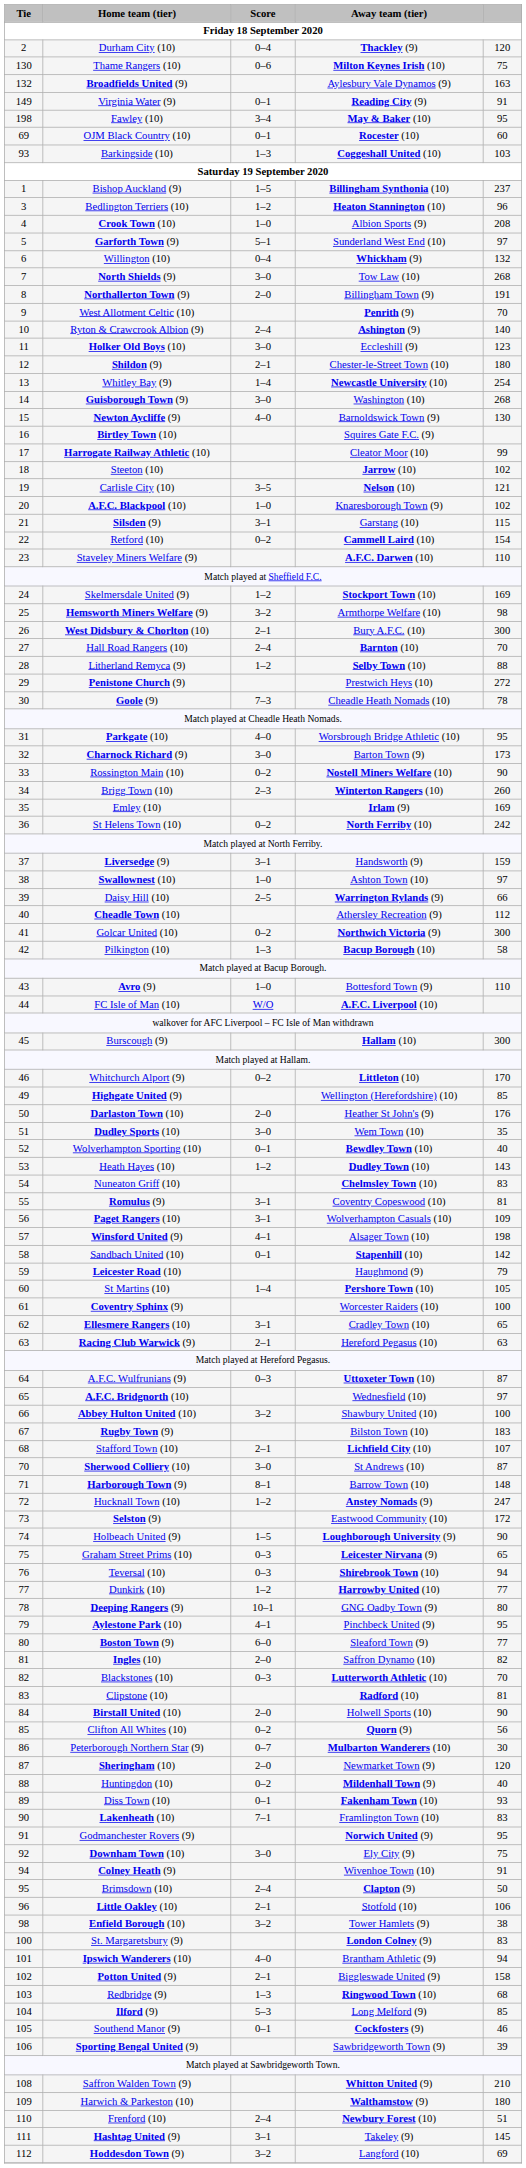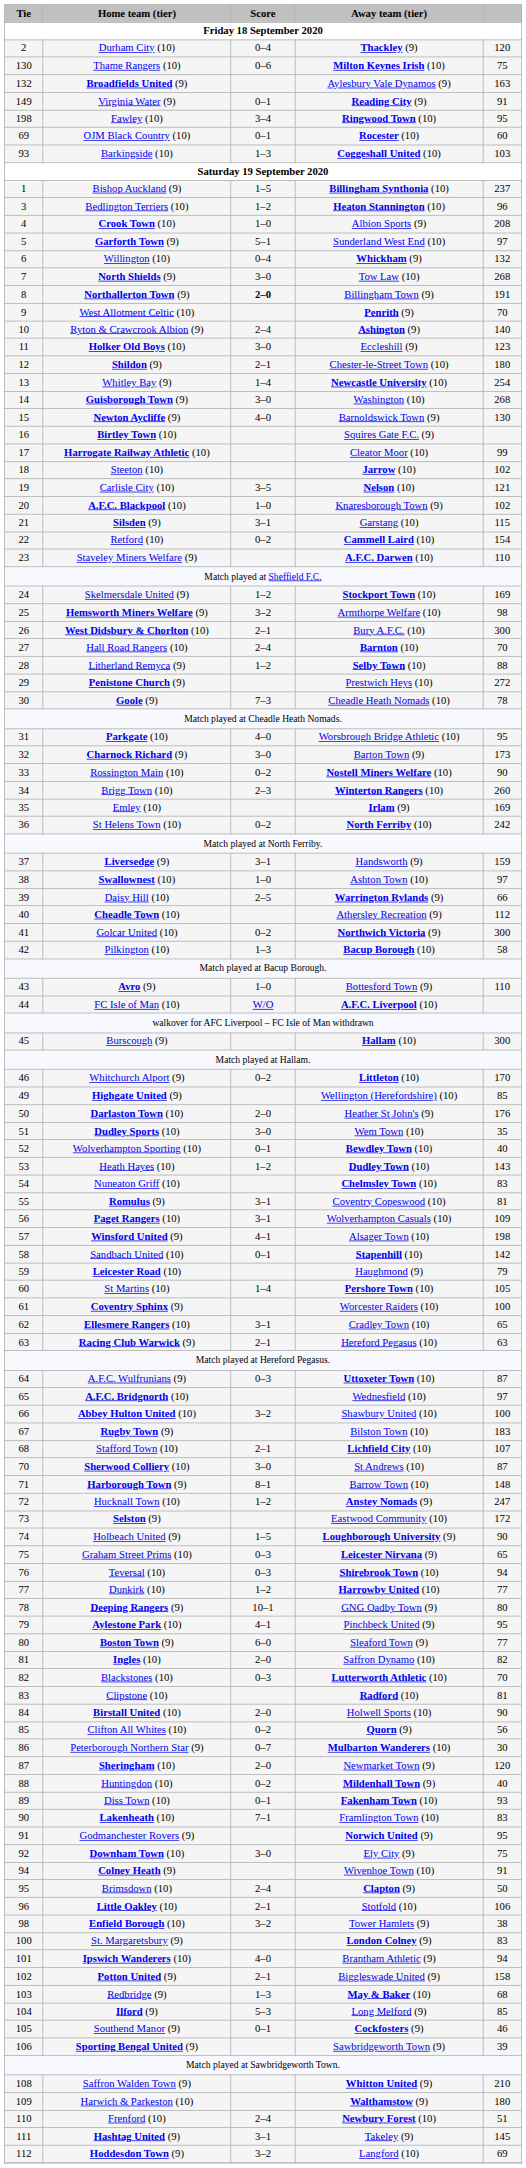Fawley (10) | Away team (tier): May & Baker (10) -> Ringwood Town (10)
Northallerton Town (9) | Score: normal -> bold
Redbridge (9) | Away team (tier): Ringwood Town (10) -> May & Baker (10)
